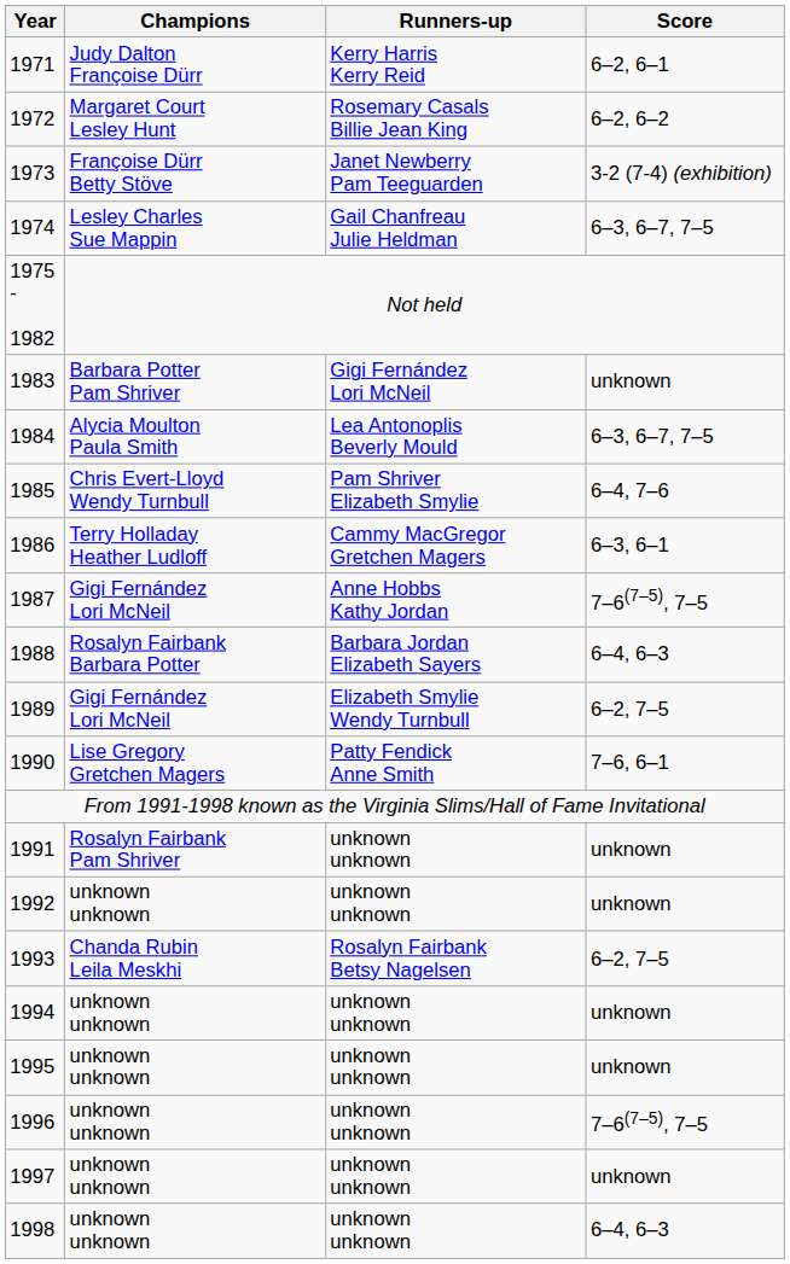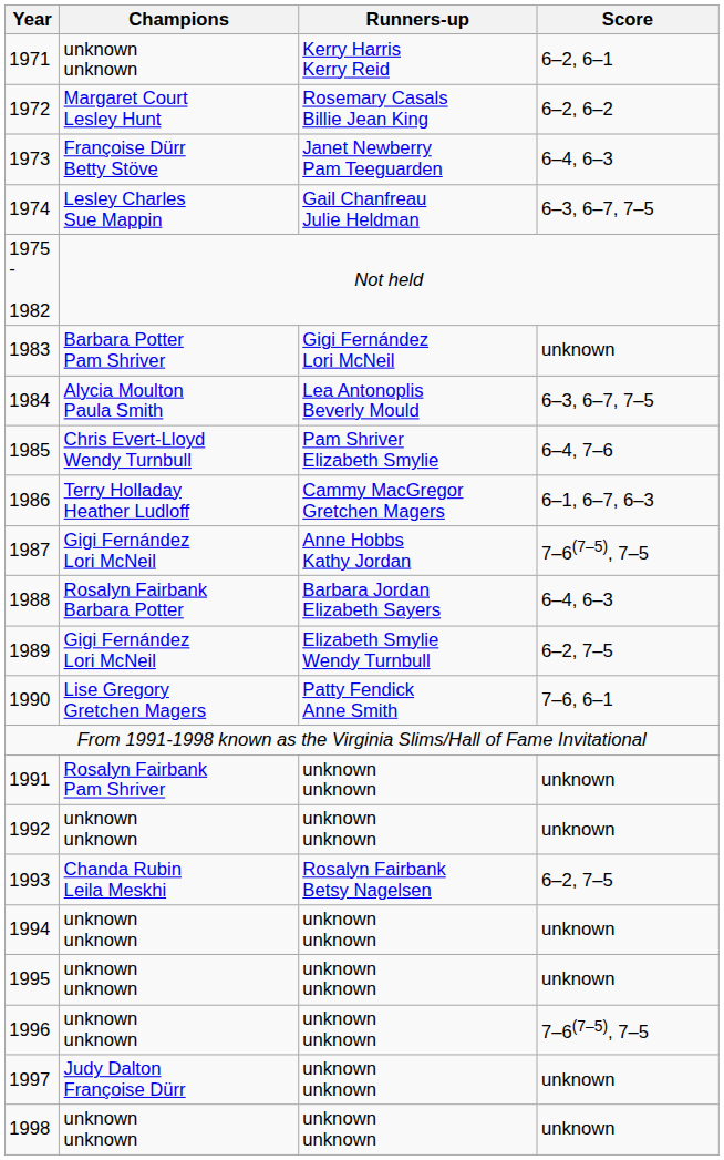1971 | Champions: Judy Dalton Françoise Dürr -> unknown unknown
1973 | Score: 3-2 (7-4) (exhibition) -> 6–4, 6–3
1986 | Score: 6–3, 6–1 -> 6–1, 6–7, 6–3
1997 | Champions: unknown unknown -> Judy Dalton Françoise Dürr
1998 | Score: 6–4, 6–3 -> unknown
